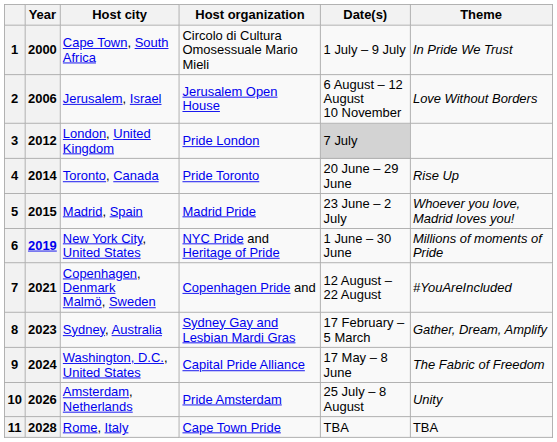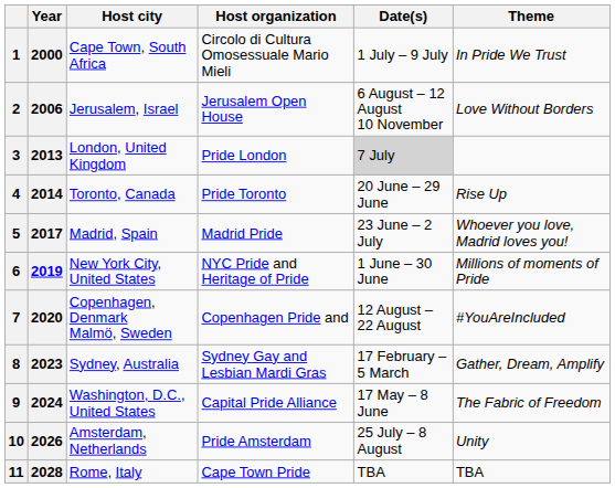3 | Year: 2012 -> 2013
5 | Year: 2015 -> 2017
7 | Year: 2021 -> 2020
